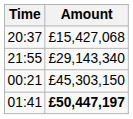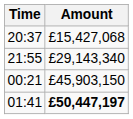00:21 | Amount: £45,303,150 -> £45,903,150
